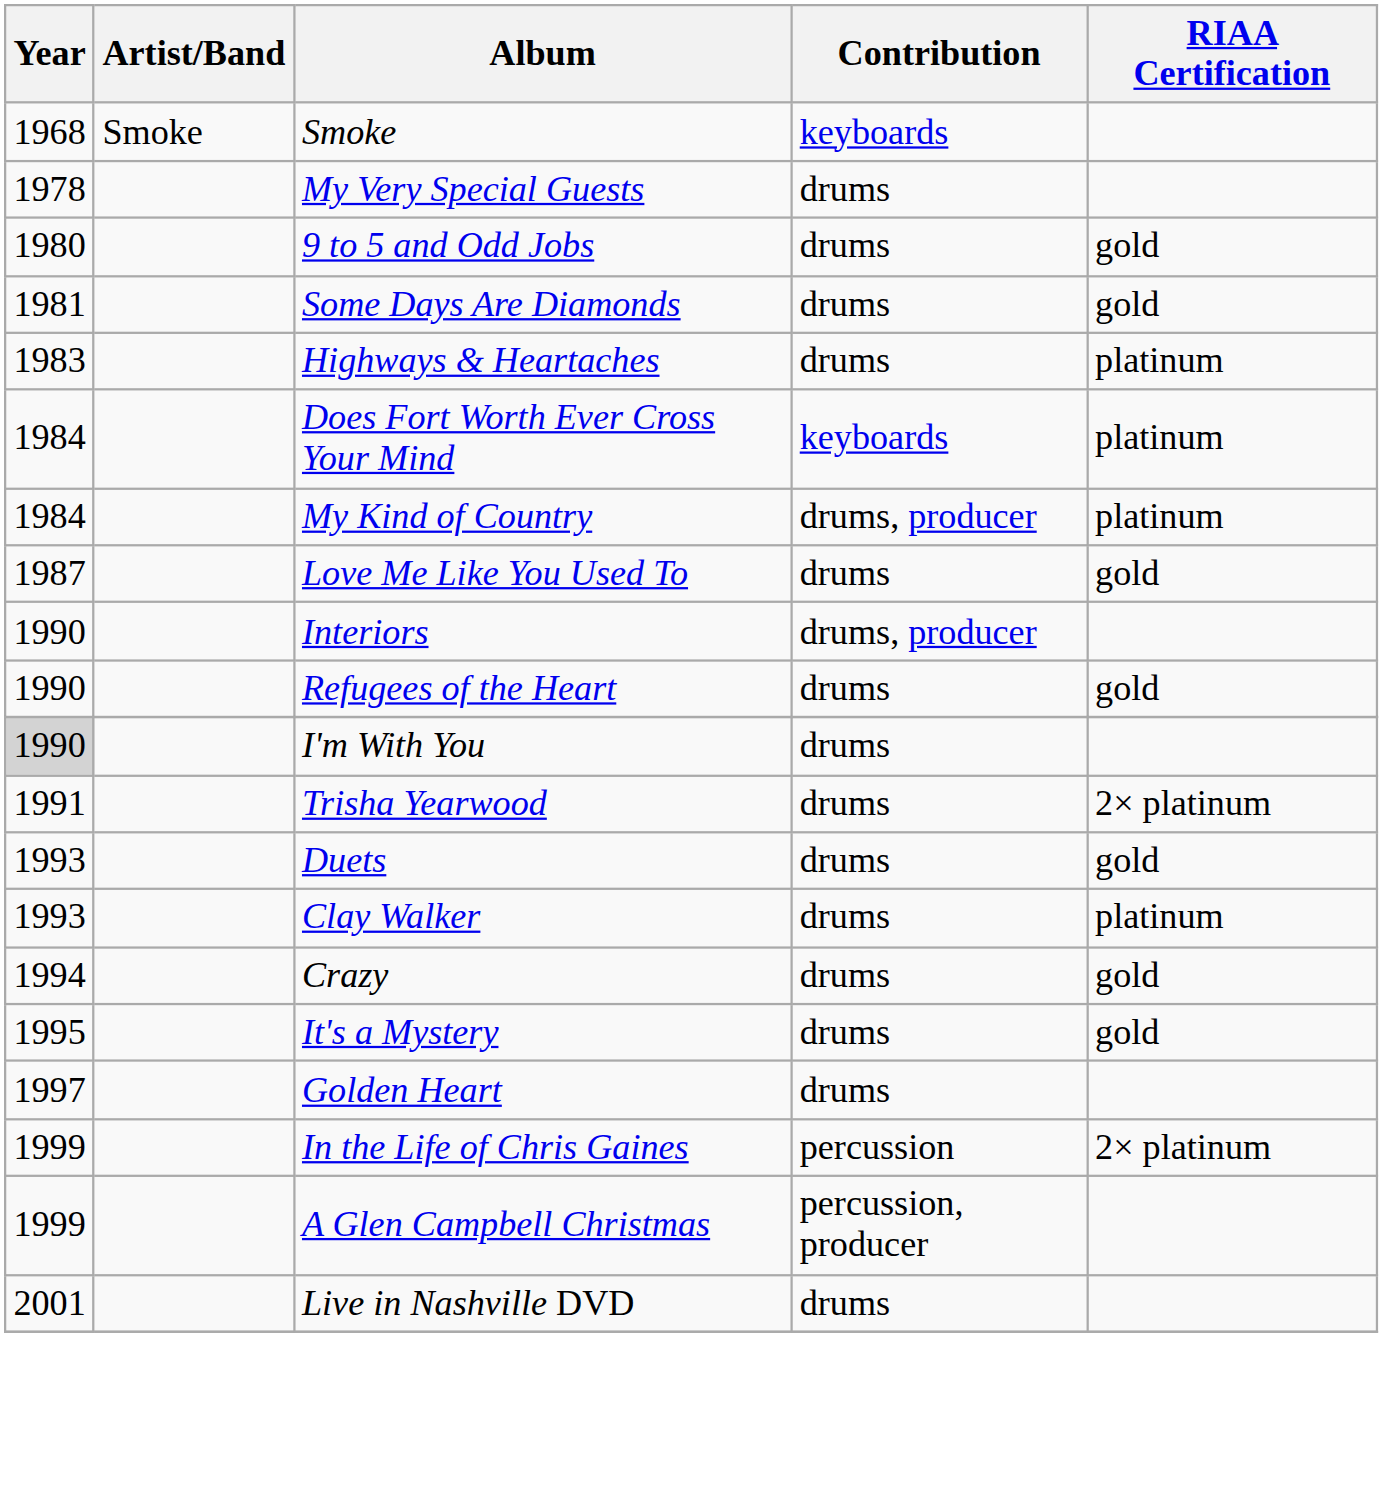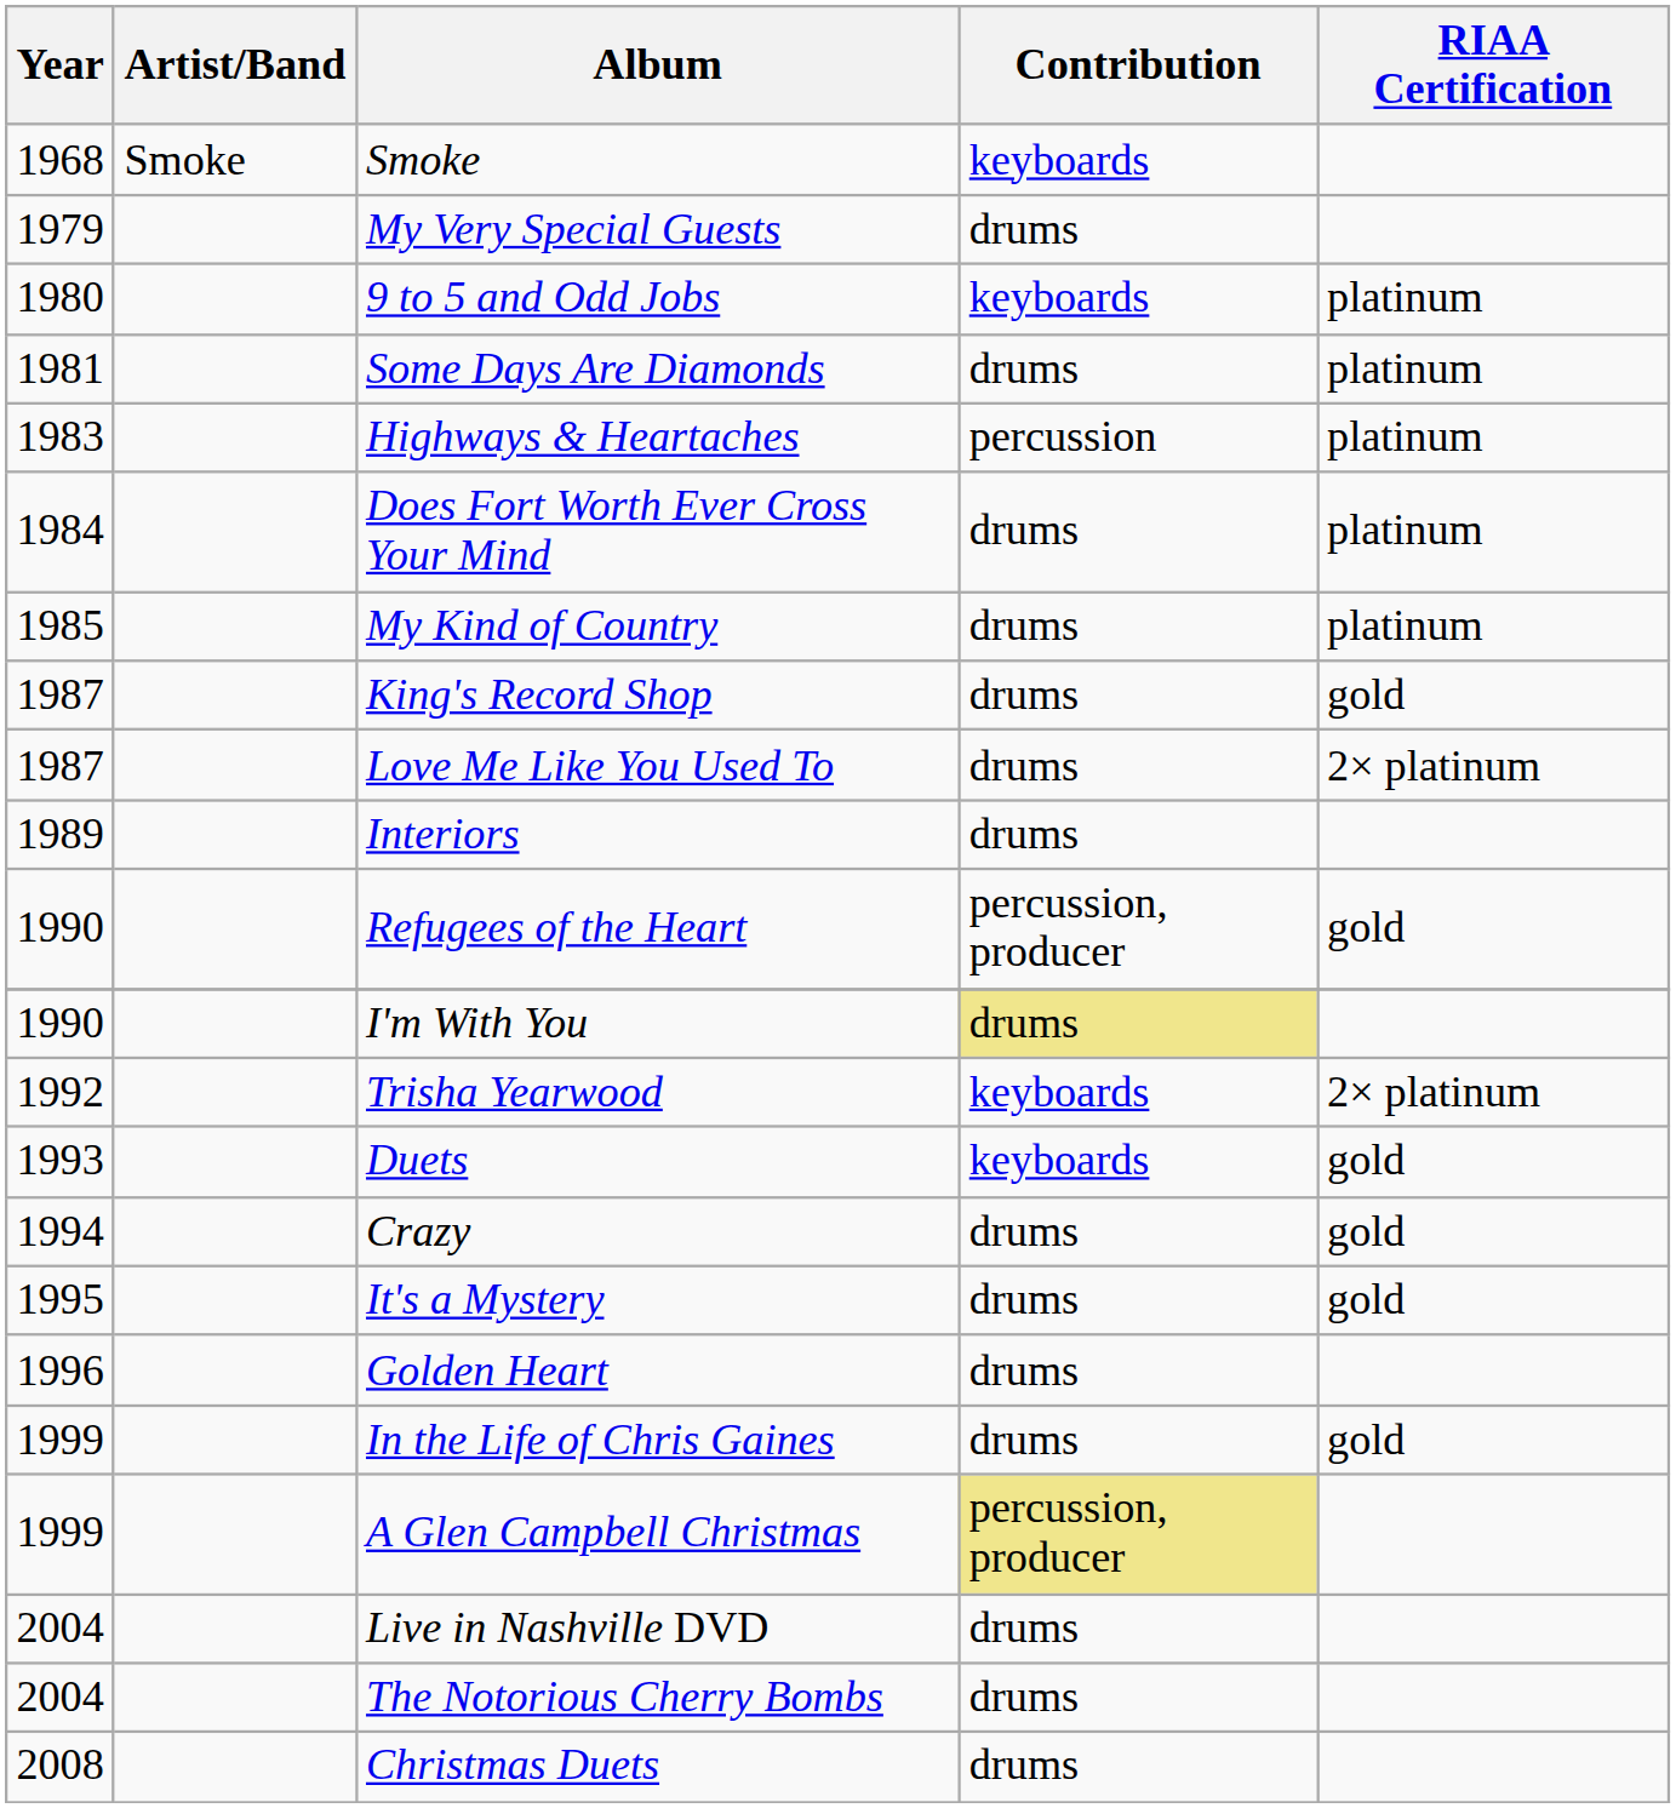My Very Special Guests | Year: 1978 -> 1979
9 to 5 and Odd Jobs | Contribution: drums -> keyboards
9 to 5 and Odd Jobs | RIAA Certification: gold -> platinum
Some Days Are Diamonds | RIAA Certification: gold -> platinum
Highways & Heartaches | Contribution: drums -> percussion
Does Fort Worth Ever Cross Your Mind | Contribution: keyboards -> drums
My Kind of Country | Year: 1984 -> 1985
My Kind of Country | Contribution: drums, producer -> drums
+ row: 1987 | King's Record Shop | drums | gold
Love Me Like You Used To | RIAA Certification: gold -> 2× platinum
Interiors | Year: 1990 -> 1989
Interiors | Contribution: drums, producer -> drums
Refugees of the Heart | Contribution: drums -> percussion, producer
I'm With You | Year: lightgrey background -> no background
I'm With You | Contribution: no background -> khaki background
Trisha Yearwood | Year: 1991 -> 1992
Trisha Yearwood | Contribution: drums -> keyboards
Duets | Contribution: drums -> keyboards
- row: 1993 | Clay Walker | drums | platinum
Golden Heart | Year: 1997 -> 1996
In the Life of Chris Gaines | Contribution: percussion -> drums
In the Life of Chris Gaines | RIAA Certification: 2× platinum -> gold
A Glen Campbell Christmas | Contribution: no background -> khaki background
Live in Nashville DVD | Year: 2001 -> 2004
+ row: 2004 | The Notorious Cherry Bombs | drums
+ row: 2008 | Christmas Duets | drums
